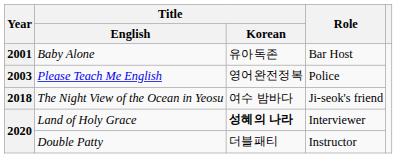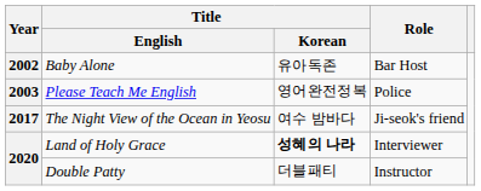Baby Alone | Year: 2001 -> 2002
The Night View of the Ocean in Yeosu | Year: 2018 -> 2017
